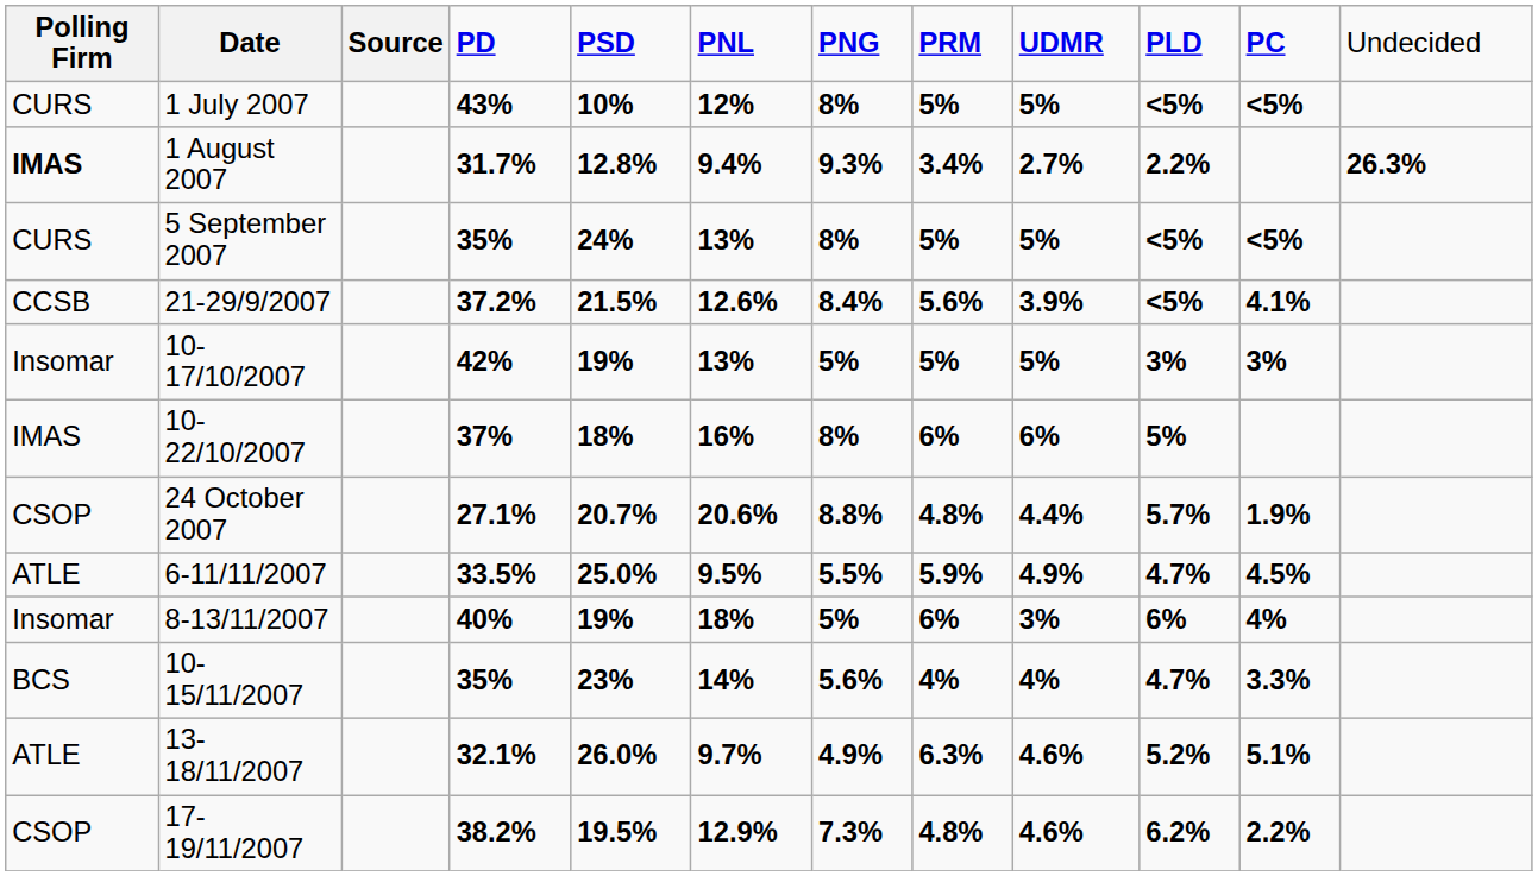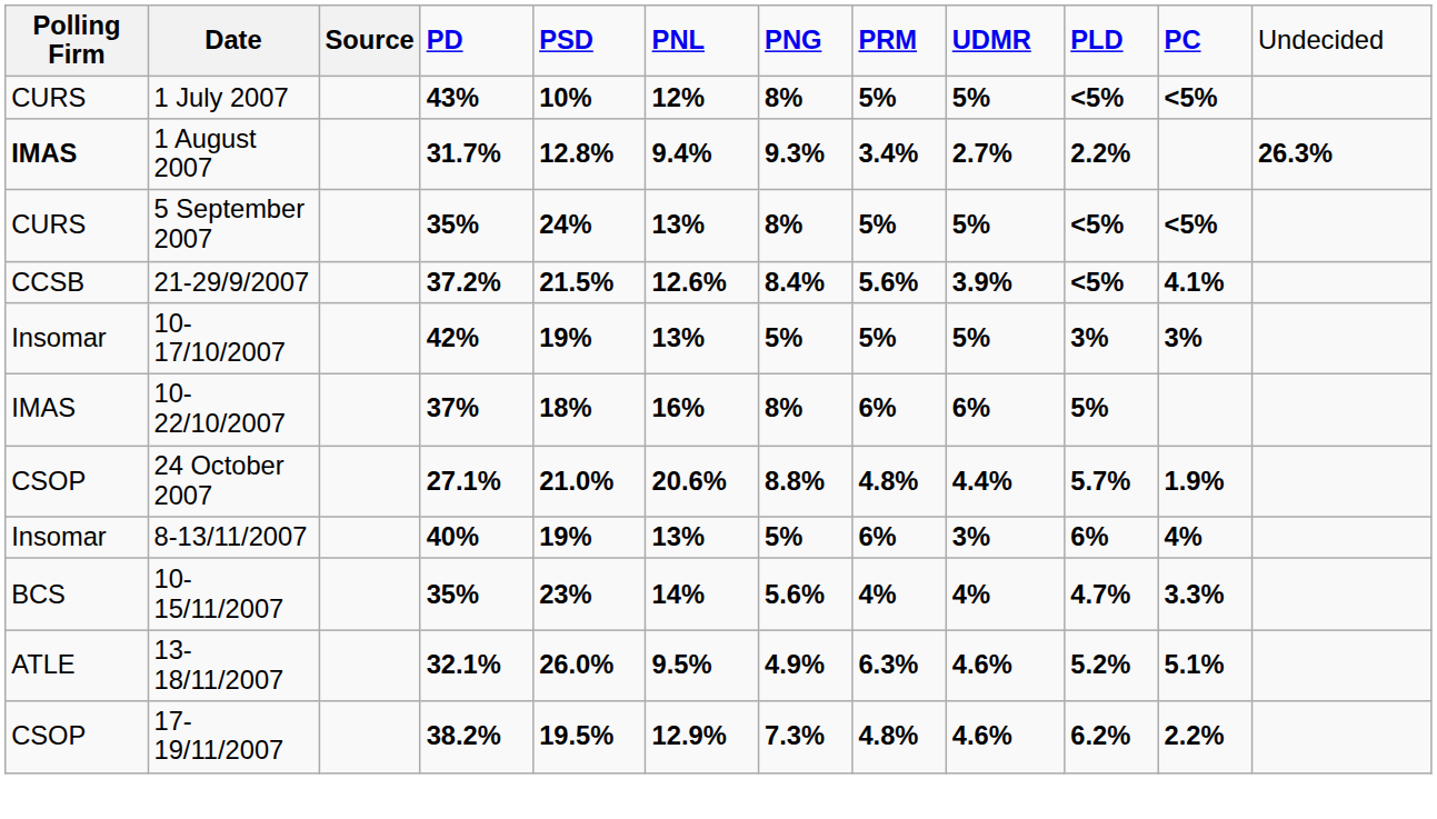24 October 2007 | column 5: 20.7% -> 21.0%
- row: ATLE | 6-11/11/2007 | 33.5% | 25.0% | 9.5% | 5.5% | 5.9% | 4.9% | 4.7% | 4.5%
8-13/11/2007 | column 6: 18% -> 13%
13-18/11/2007 | column 6: 9.7% -> 9.5%
